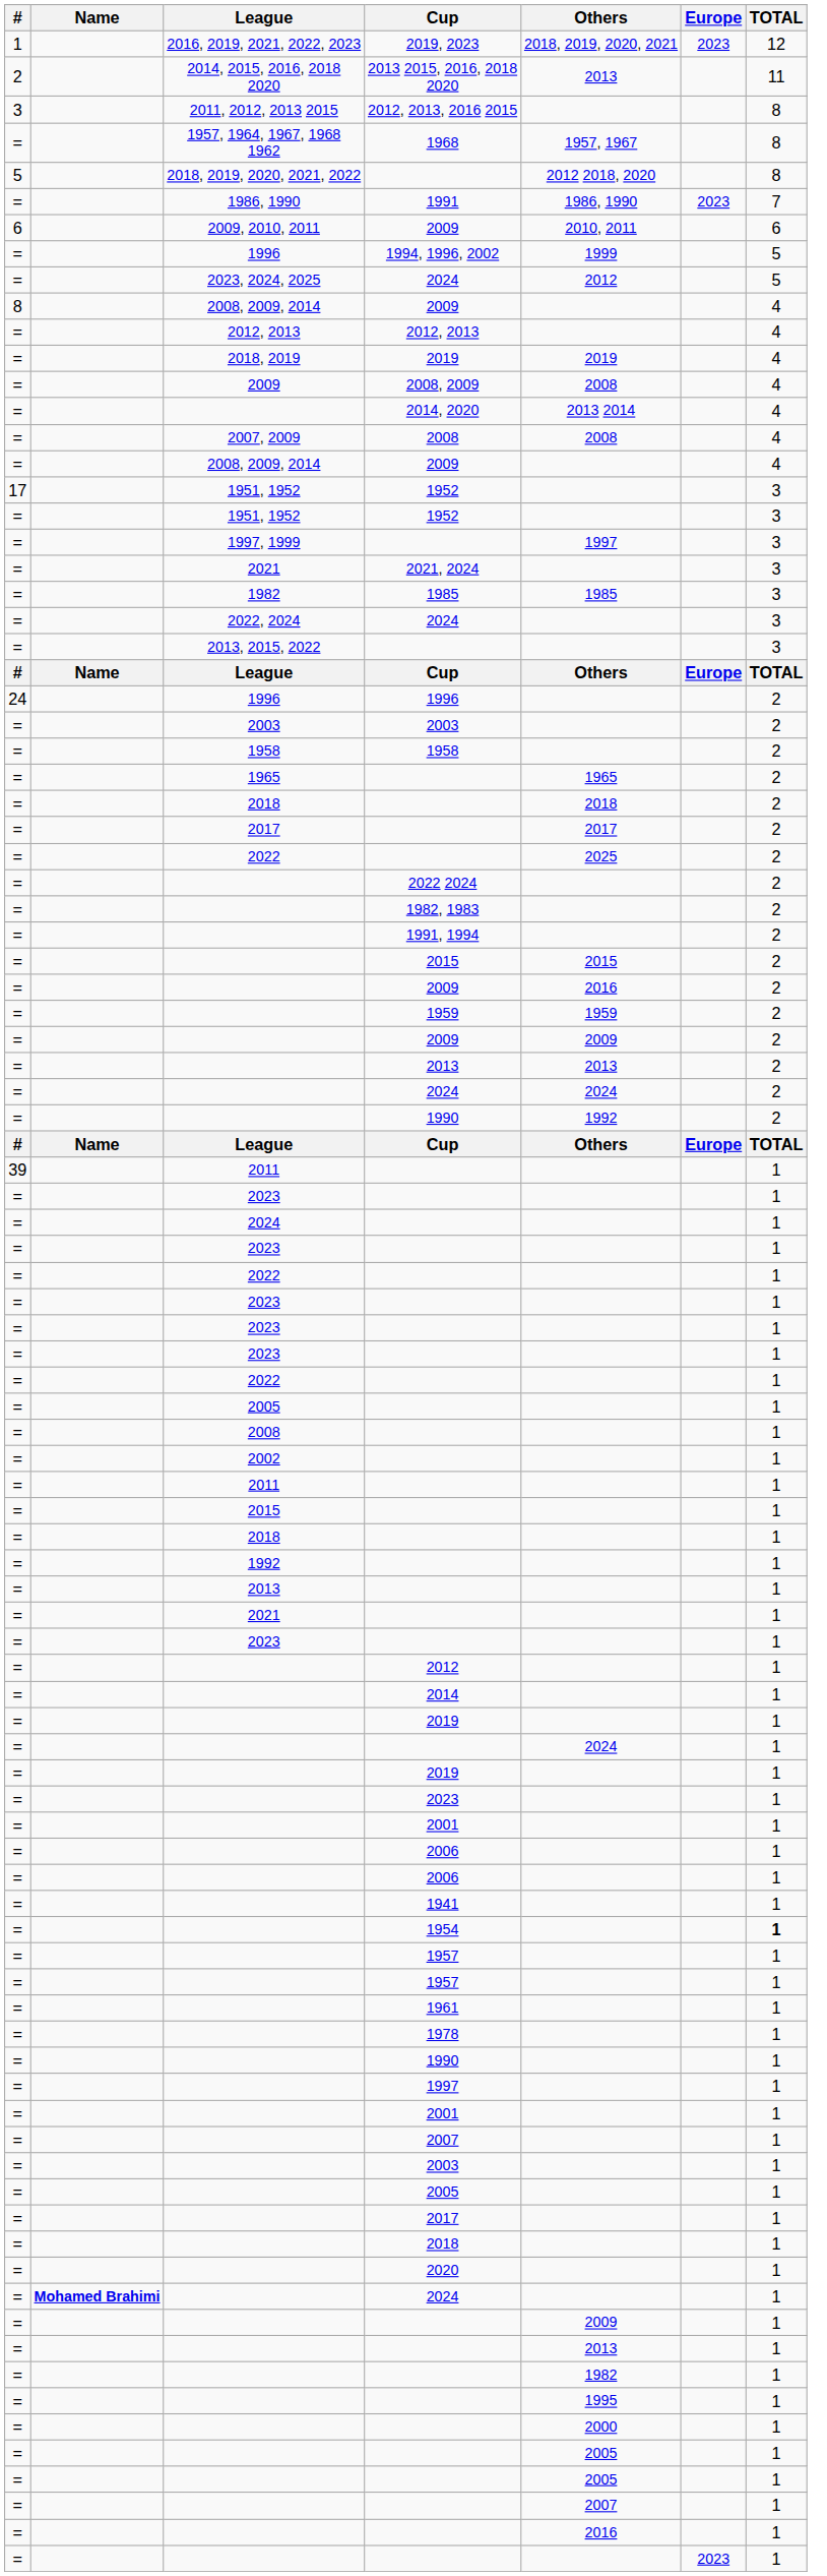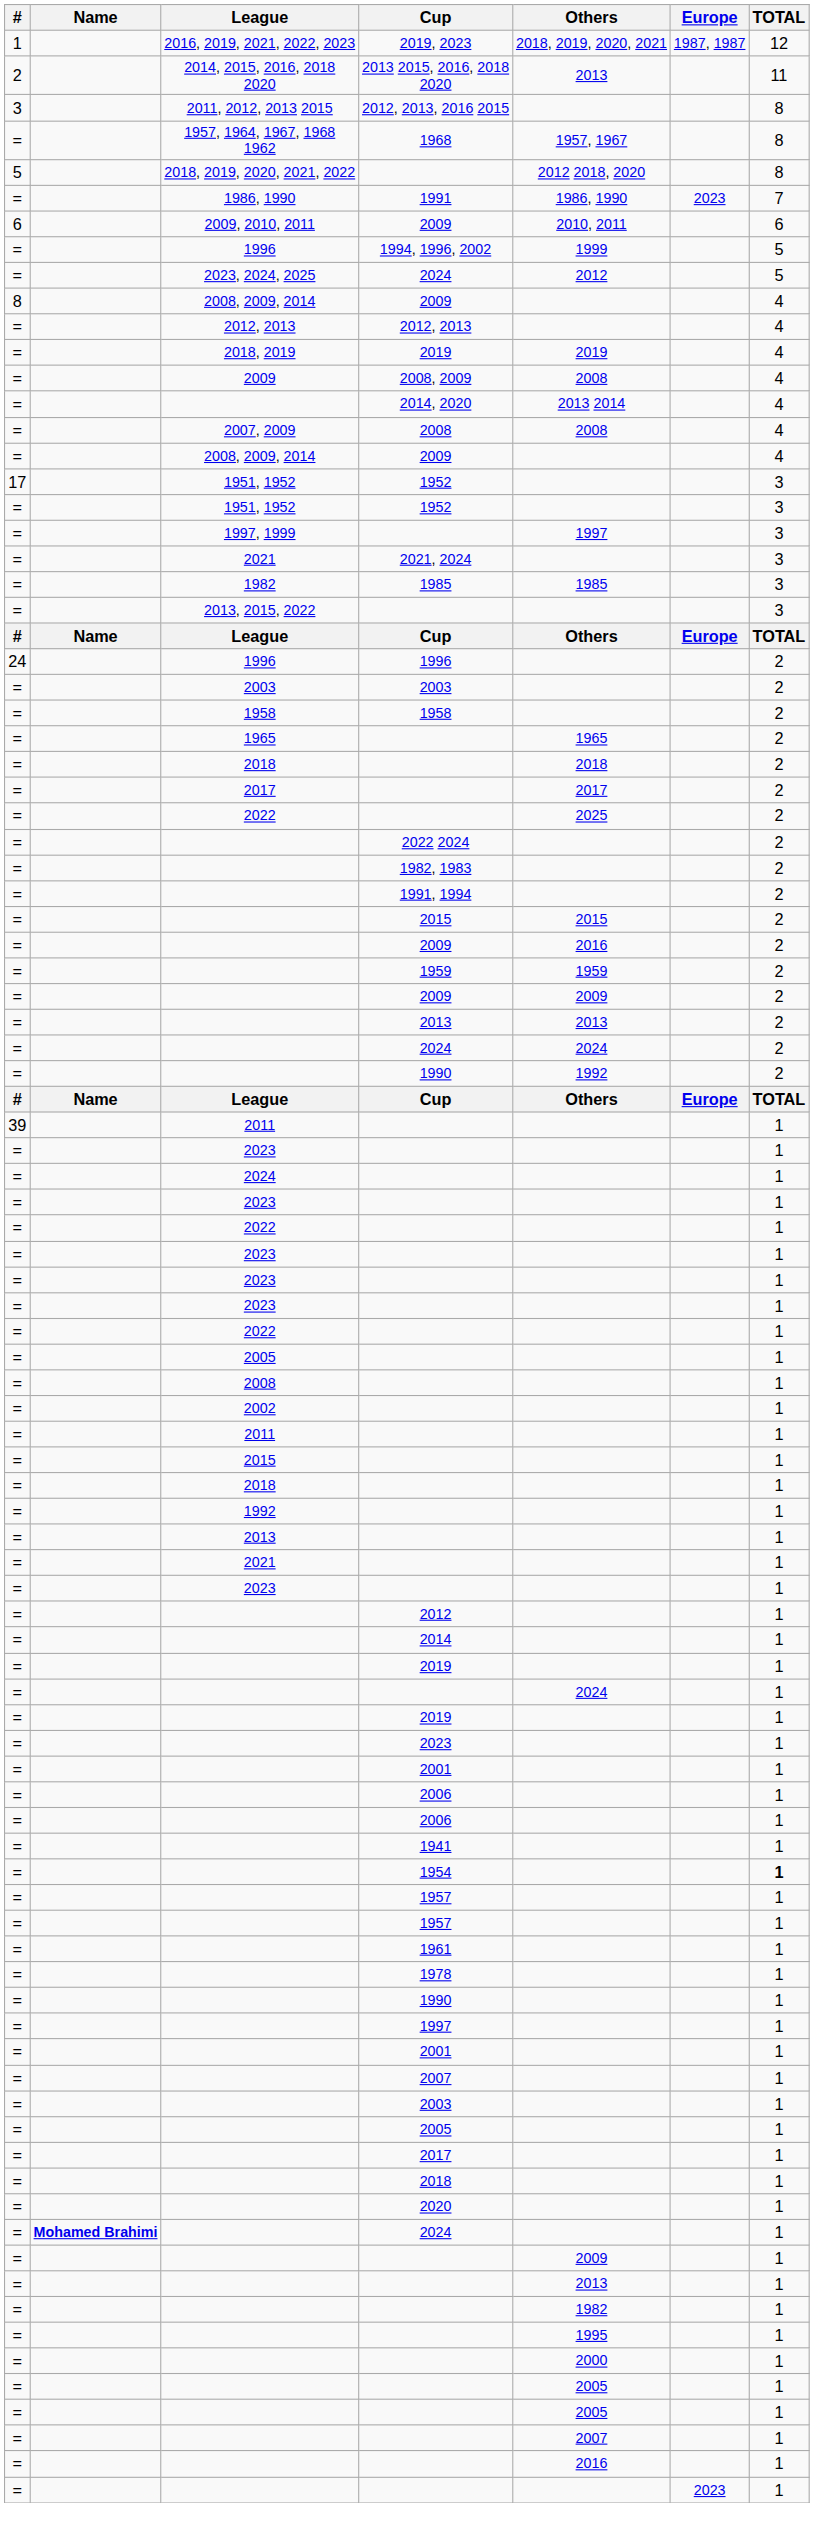2019, 2023 | Europe: 2023 -> 1987, 1987
- row: = | 2022, 2024 | 2024 | 3
